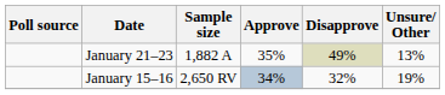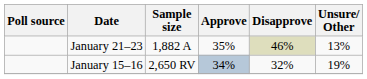January 21–23 | Disapprove: 49% -> 46%
